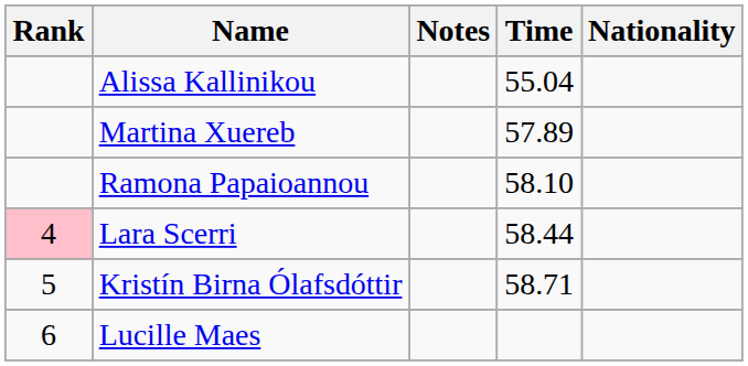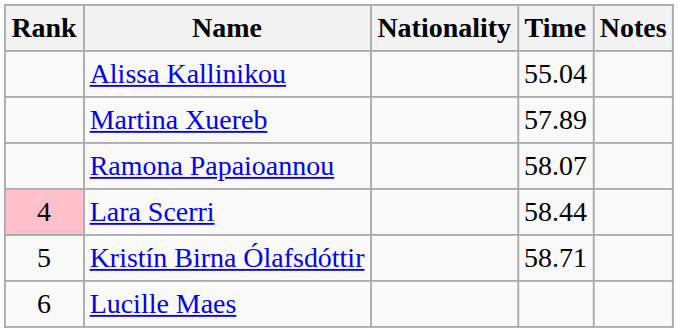columns swapped: Nationality <-> Notes
Ramona Papaioannou | Time: 58.10 -> 58.07
